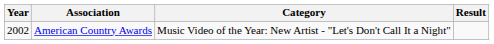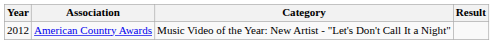American Country Awards | Year: 2002 -> 2012
